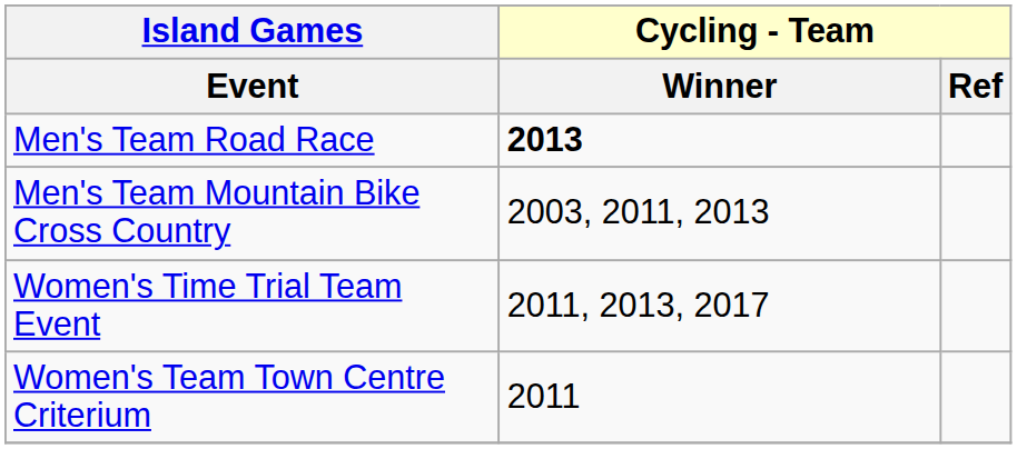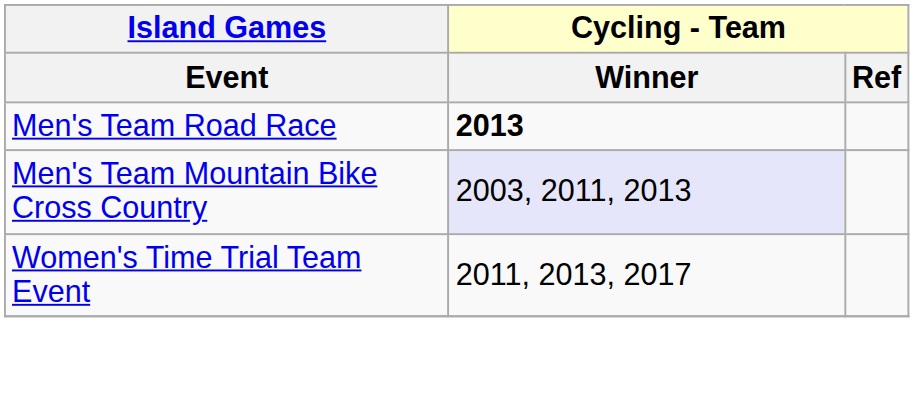Men's Team Mountain Bike Cross Country | Cycling - Team / Winner: no background -> lavender background
- row: Women's Team Town Centre Criterium | 2011
